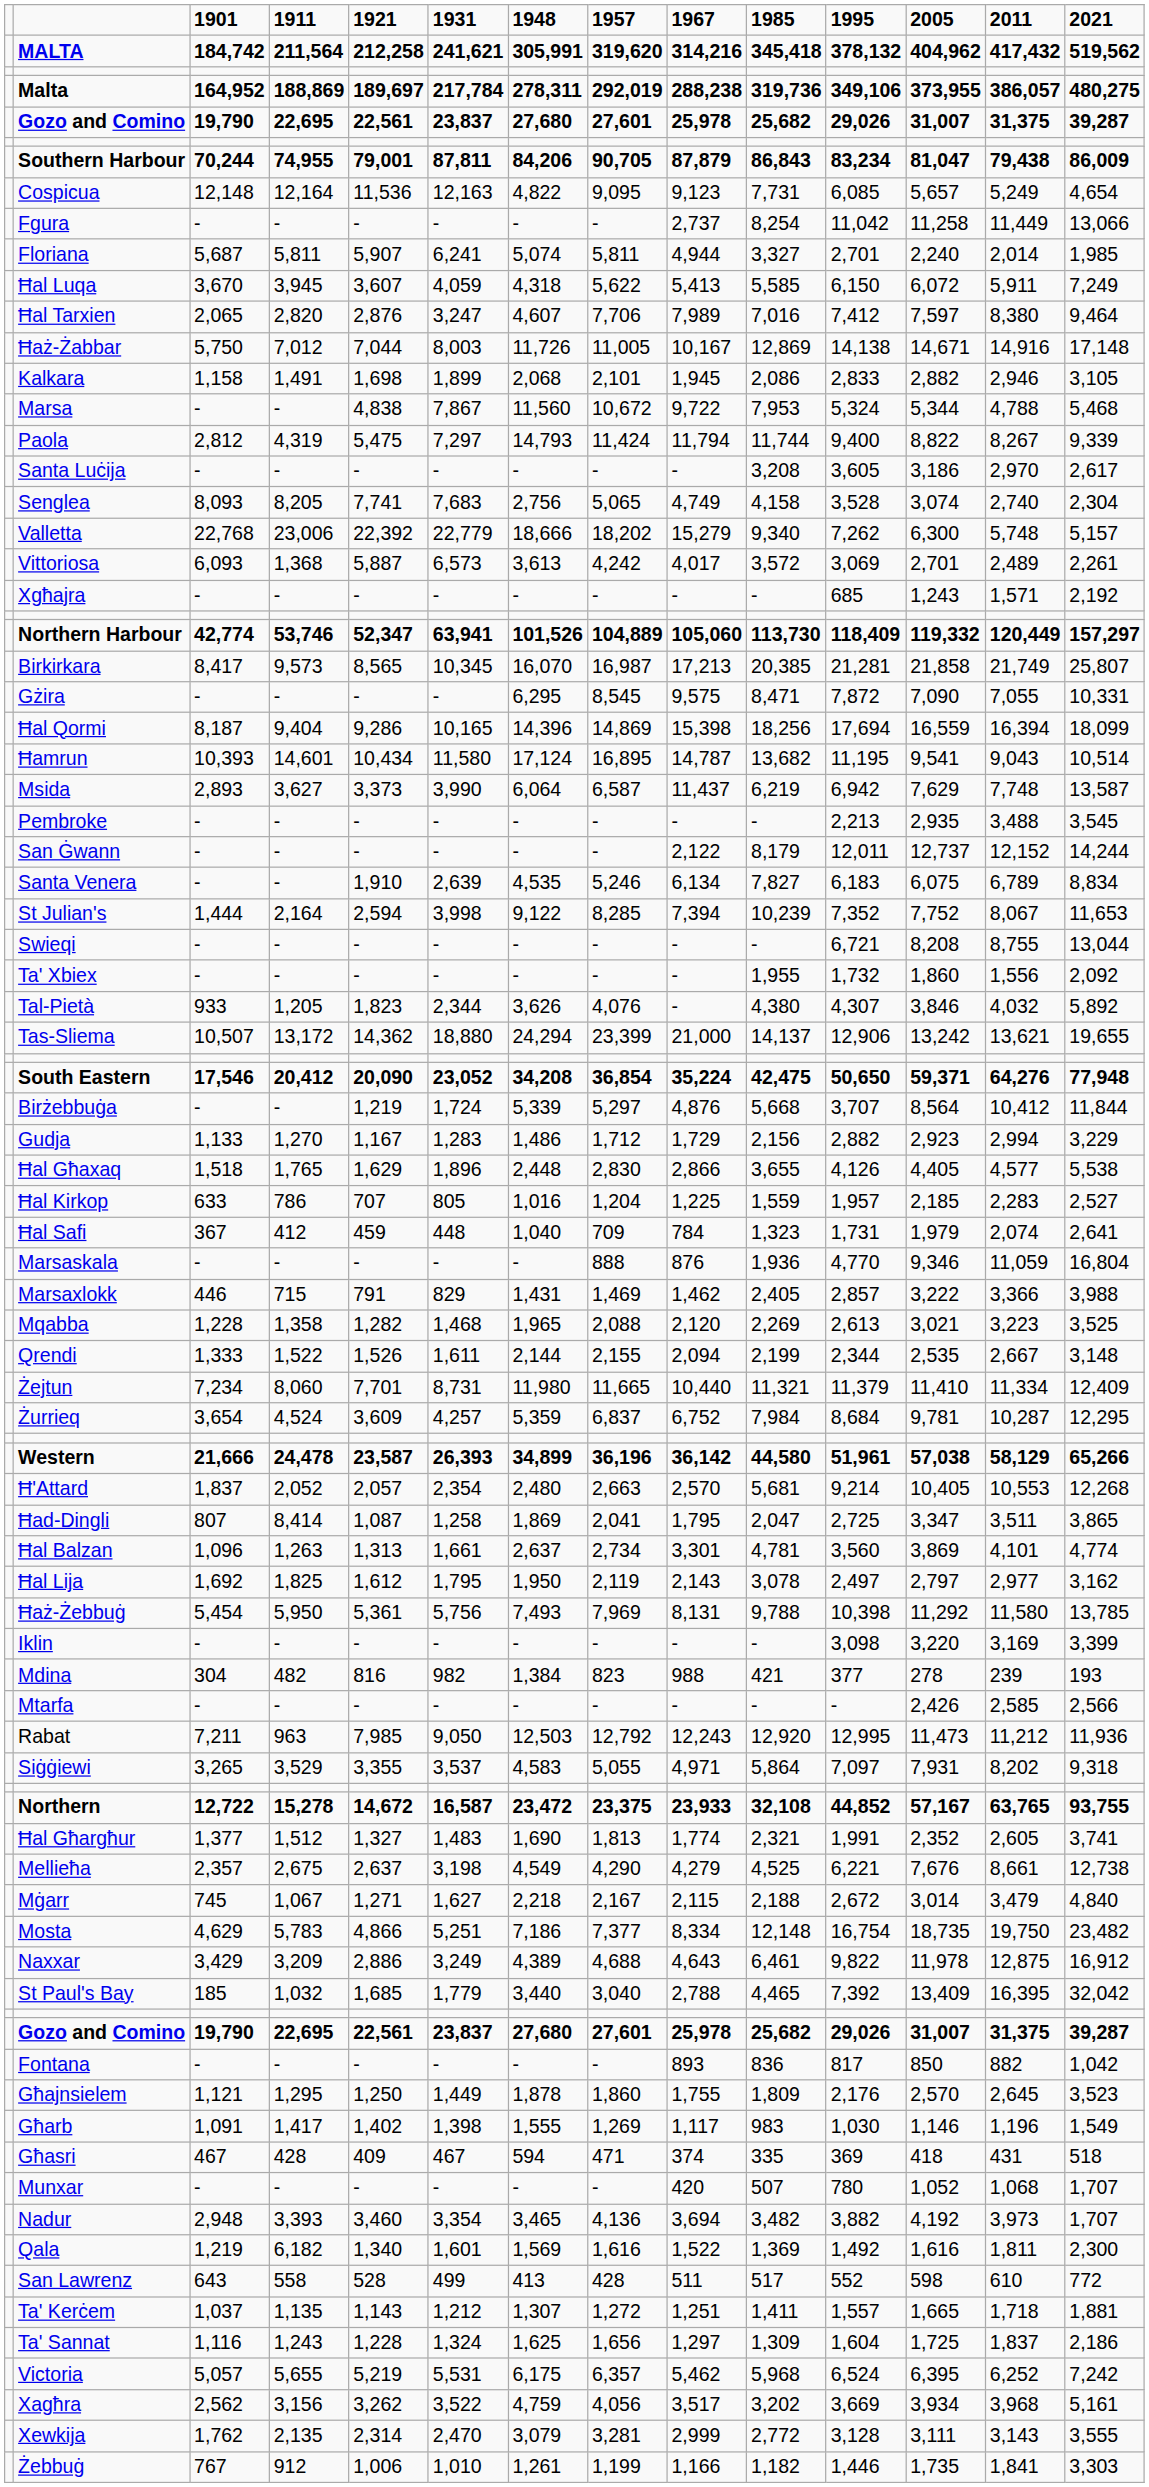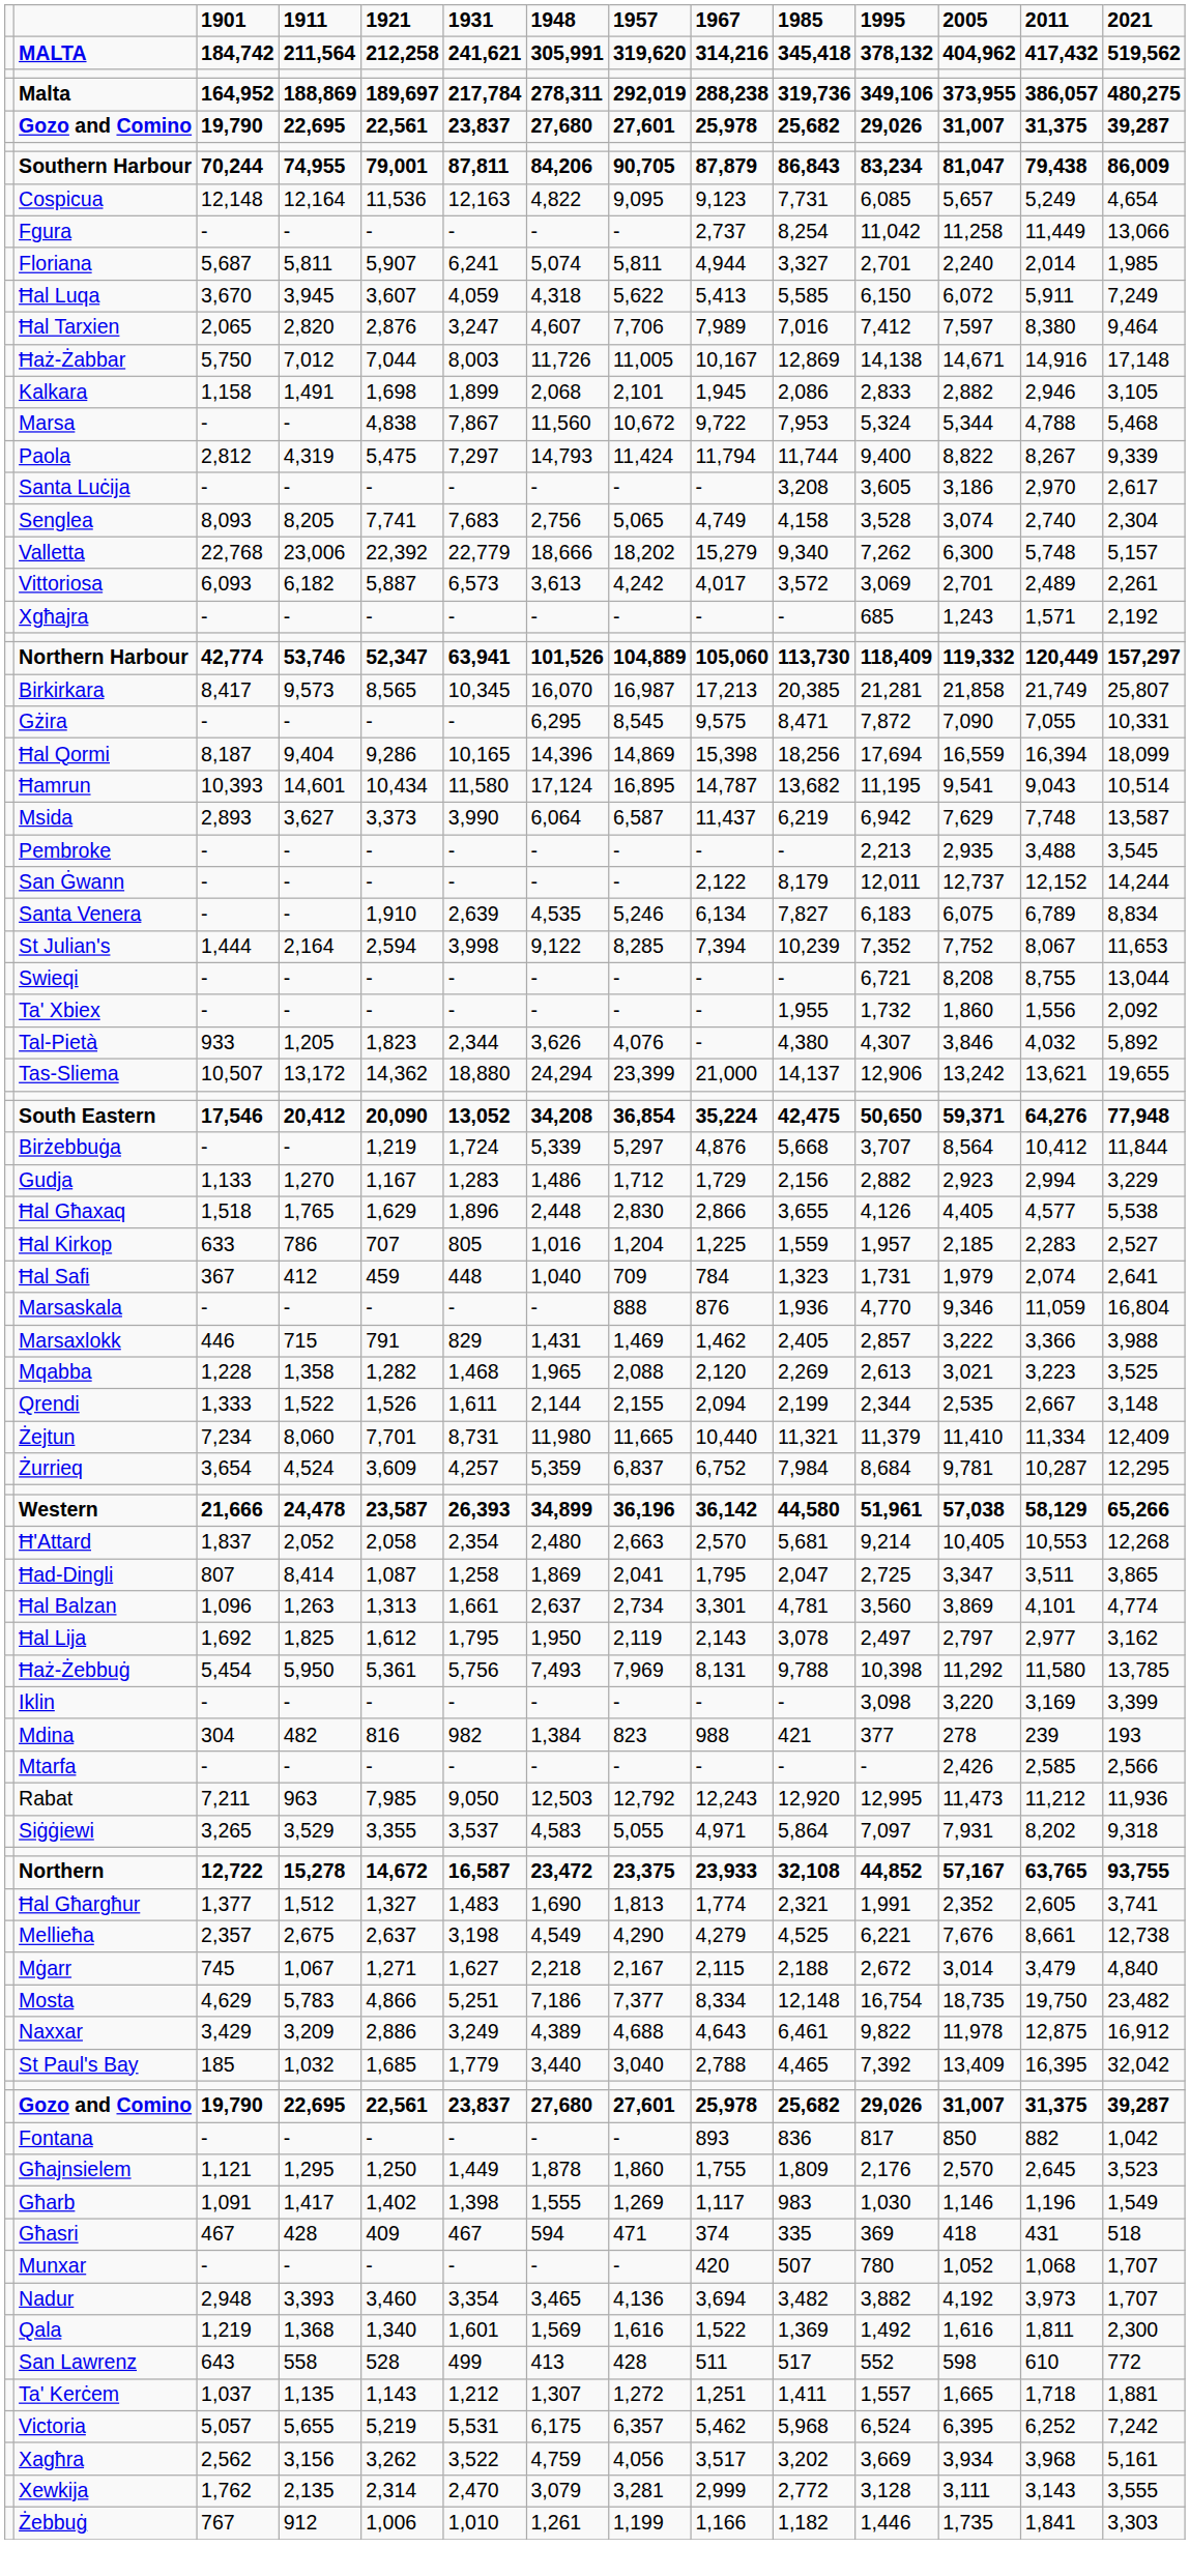Vittoriosa | 1911: 1,368 -> 6,182
South Eastern | 1931: 23,052 -> 13,052
Ħ'Attard | 1921: 2,057 -> 2,058
Qala | 1911: 6,182 -> 1,368
- row: Ta' Sannat | 1,116 | 1,243 | 1,228 | 1,324 | 1,625 | 1,656 | 1,297 | 1,309 | 1,604 | 1,725 | 1,837 | 2,186
